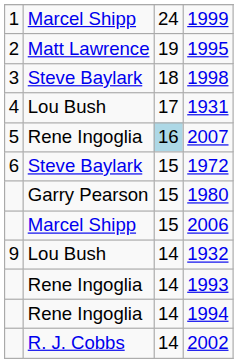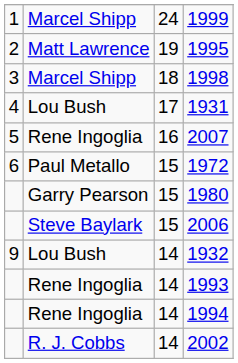1998 | column 2: Steve Baylark -> Marcel Shipp
2007 | column 3: lightblue background -> no background
1972 | column 2: Steve Baylark -> Paul Metallo
2006 | column 2: Marcel Shipp -> Steve Baylark
